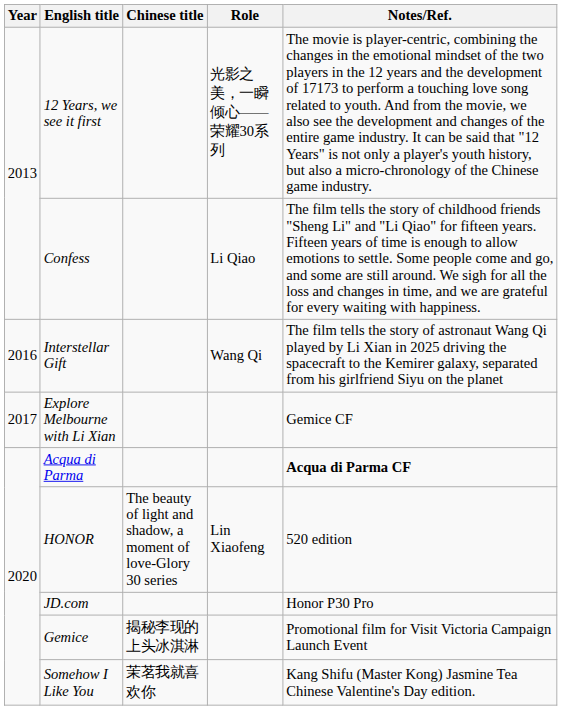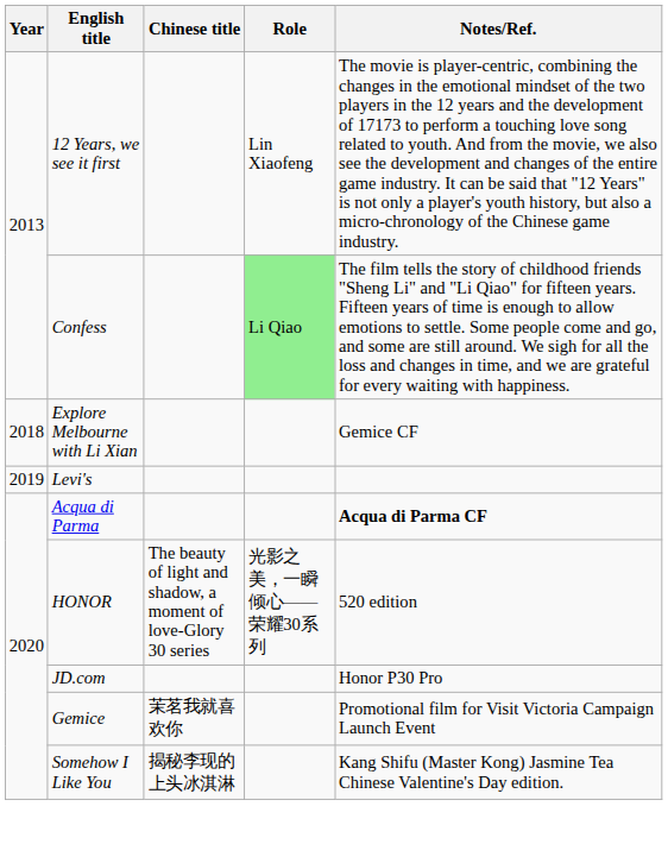12 Years, we see it first | Role: 光影之美，一瞬倾心——荣耀30系列 -> Lin Xiaofeng
Confess | Role: no background -> lightgreen background
- row: 2016 | Interstellar Gift | Wang Qi | The film tells the story of astronaut Wang Qi played by Li Xian in 2025 driving the spacecraft to the Kemirer galaxy, separated from his girlfriend Siyu on the planet
Explore Melbourne with Li Xian | Year: 2017 -> 2018
+ row: 2019 | Levi's
HONOR | Role: Lin Xiaofeng -> 光影之美，一瞬倾心——荣耀30系列
Gemice | Chinese title: 揭秘李现的上头冰淇淋 -> 茉茗我就喜欢你
Somehow I Like You | Chinese title: 茉茗我就喜欢你 -> 揭秘李现的上头冰淇淋
